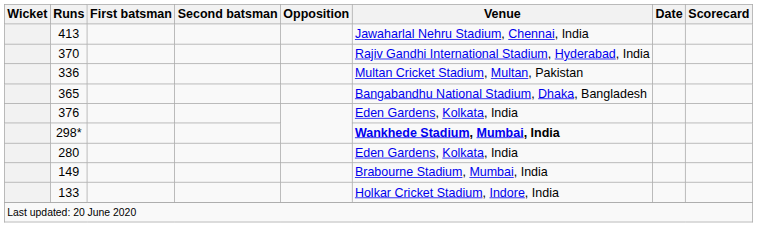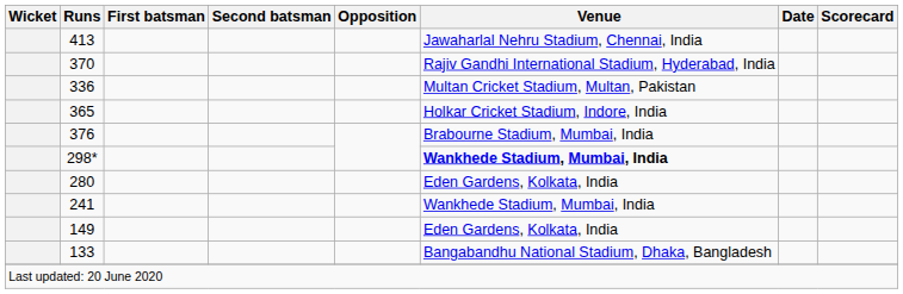365 | Venue: Bangabandhu National Stadium, Dhaka, Bangladesh -> Holkar Cricket Stadium, Indore, India
376 | Venue: Eden Gardens, Kolkata, India -> Brabourne Stadium, Mumbai, India
+ row: 241 | Wankhede Stadium, Mumbai, India
149 | Venue: Brabourne Stadium, Mumbai, India -> Eden Gardens, Kolkata, India
133 | Venue: Holkar Cricket Stadium, Indore, India -> Bangabandhu National Stadium, Dhaka, Bangladesh
